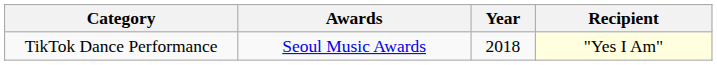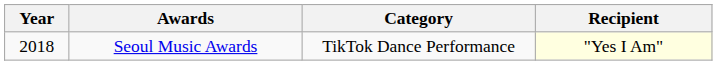columns swapped: Year <-> Category
